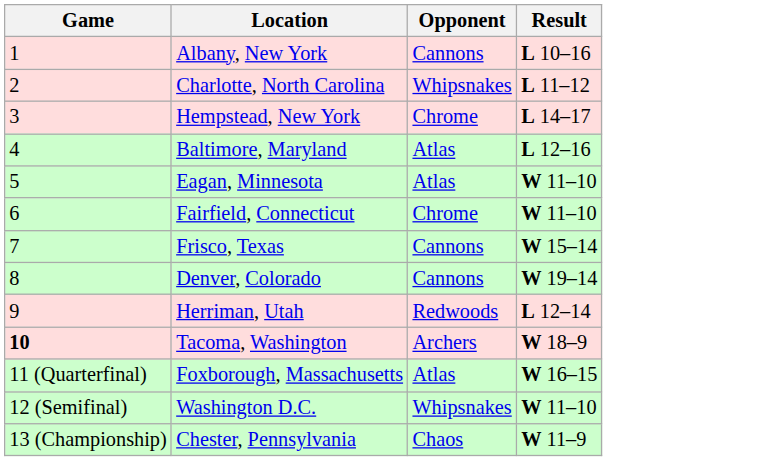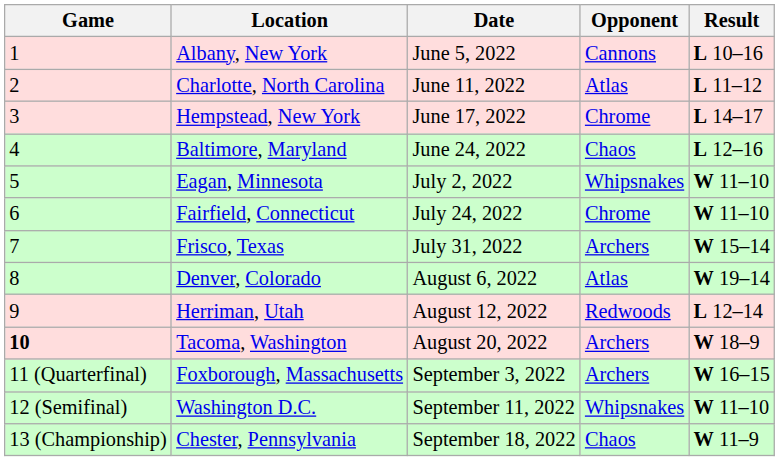+ column: Date | June 5, 2022 | June 11, 2022 | June 17, 2022 | June 24, 2022 | July 2, 2022 | July 24, 2022 | July 31, 2022 | August 6, 2022 | August 12, 2022 | August 20, 2022 | September 3, 2022 | September 11, 2022 | September 18, 2022
Charlotte, North Carolina | Opponent: Whipsnakes -> Atlas
Baltimore, Maryland | Opponent: Atlas -> Chaos
Eagan, Minnesota | Opponent: Atlas -> Whipsnakes
Frisco, Texas | Opponent: Cannons -> Archers
Denver, Colorado | Opponent: Cannons -> Atlas
Foxborough, Massachusetts | Opponent: Atlas -> Archers
